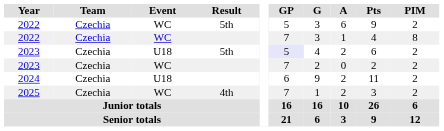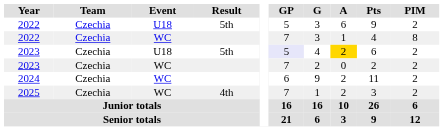2022 / 5th | Event: WC -> U18
2023 / 5th | A: no background -> gold background
2024 | Event: U18 -> WC
